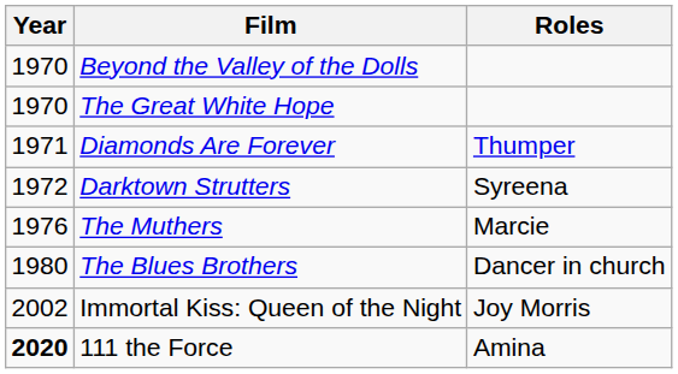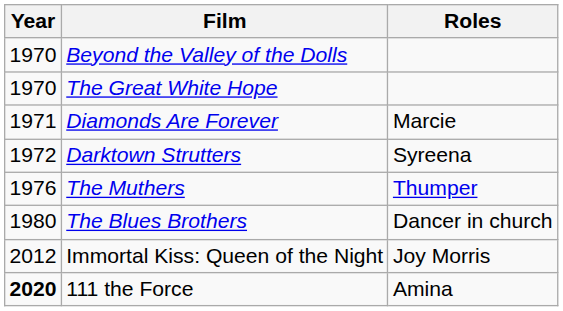Diamonds Are Forever | Roles: Thumper -> Marcie
The Muthers | Roles: Marcie -> Thumper
Immortal Kiss: Queen of the Night | Year: 2002 -> 2012
